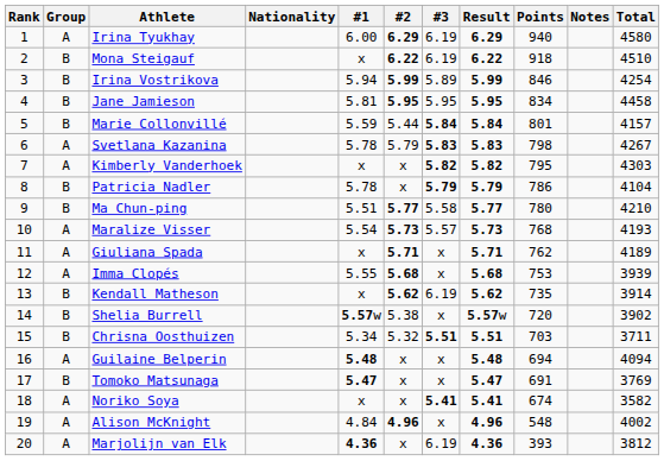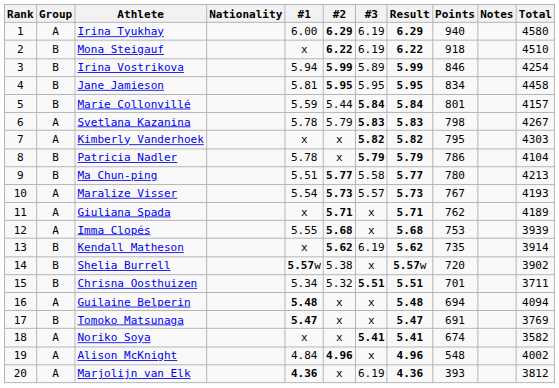Ma Chun-ping | Total: 4210 -> 4213
Maralize Visser | Points: 768 -> 767
Chrisna Oosthuizen | Points: 703 -> 701
